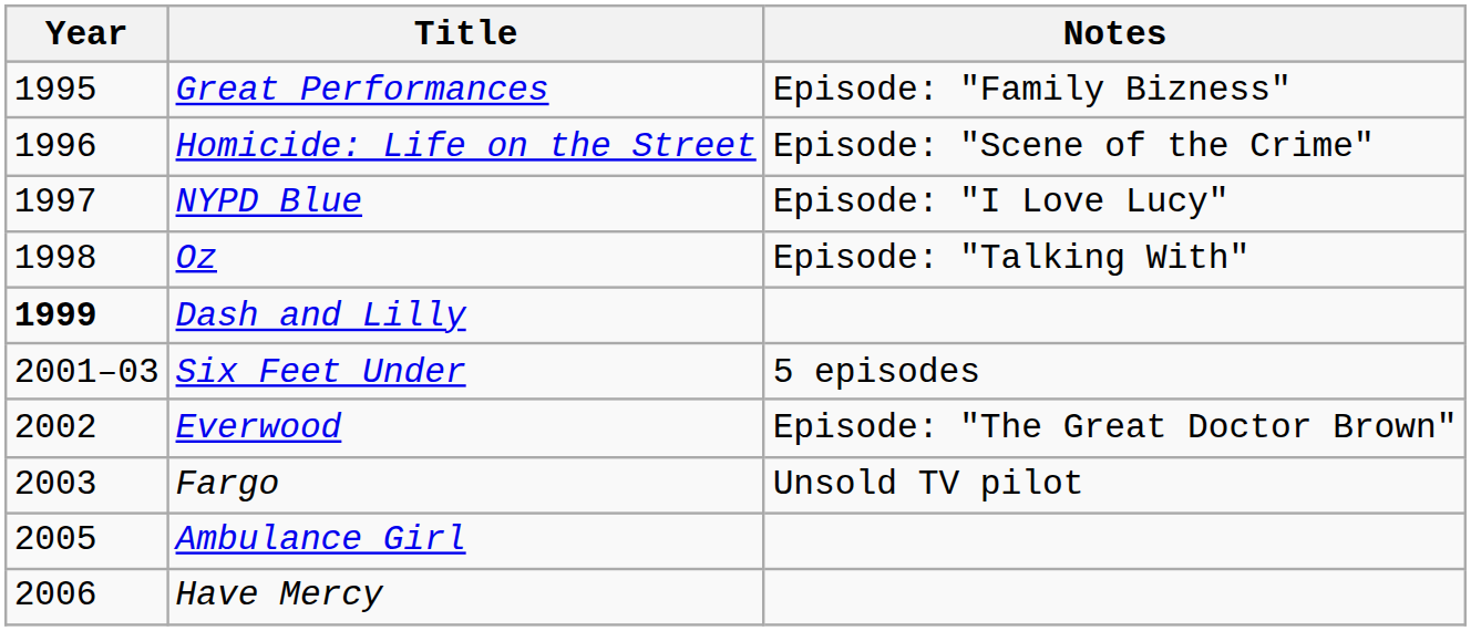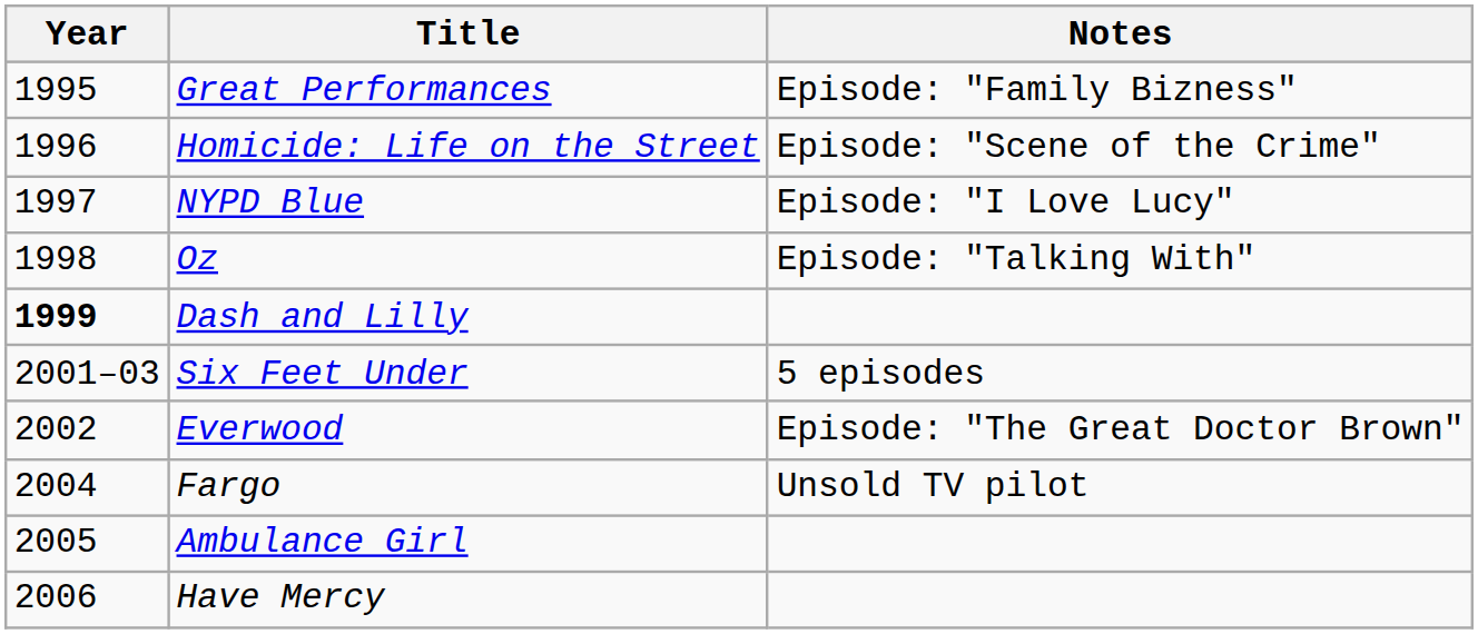Fargo | Year: 2003 -> 2004
